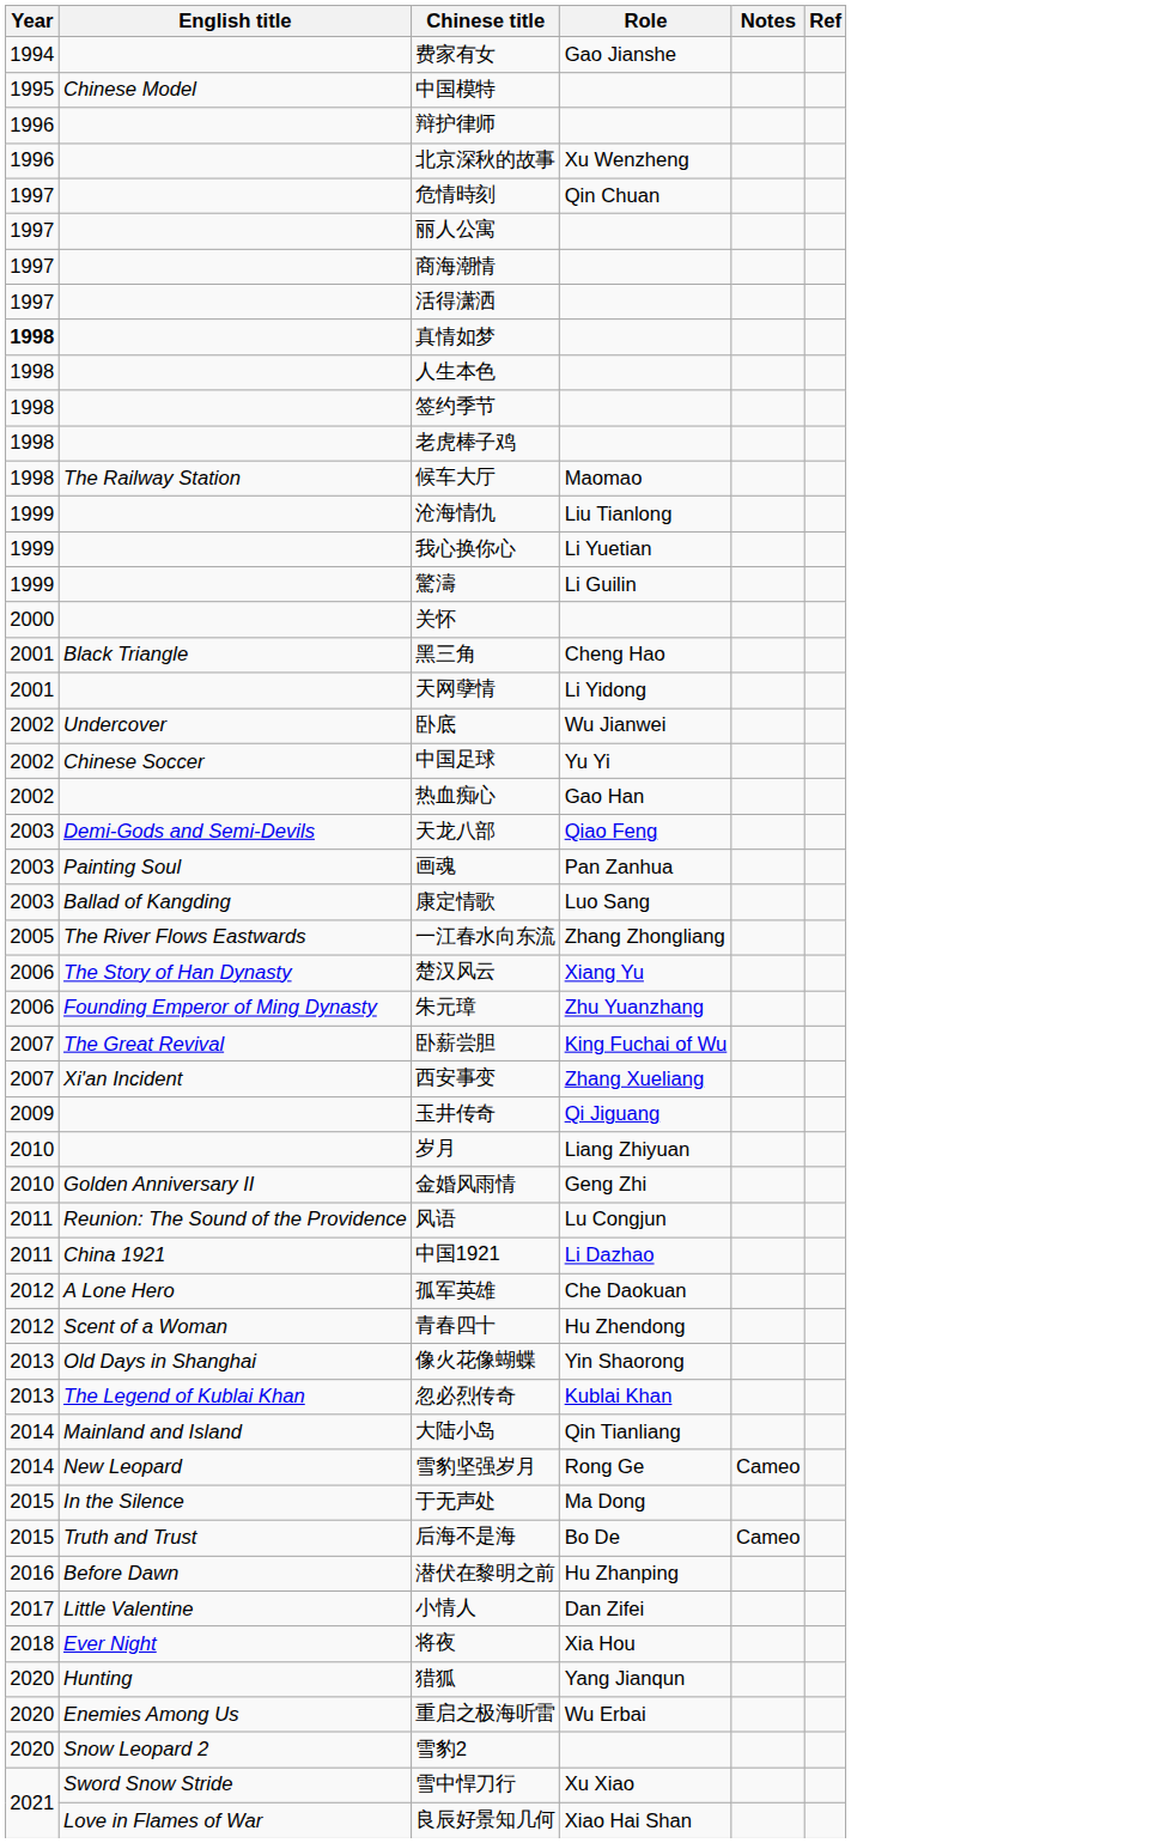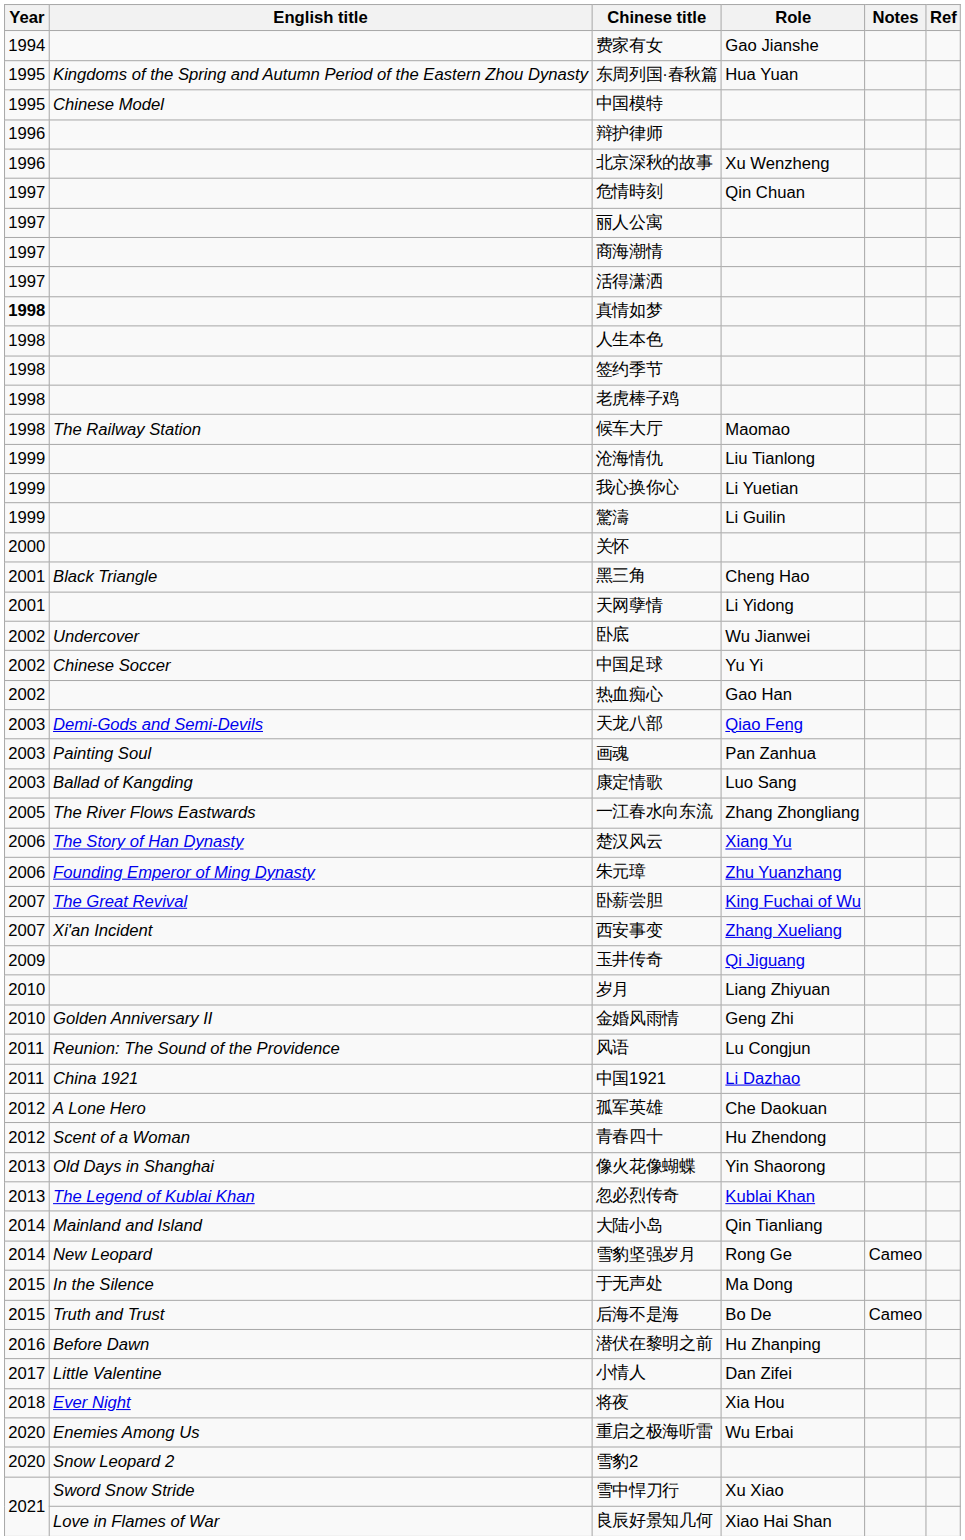+ row: 1995 | Kingdoms of the Spring and Autumn Period of the Eastern Zhou Dynasty | 东周列国·春秋篇 | Hua Yuan
- row: 2020 | Hunting | 猎狐 | Yang Jianqun
